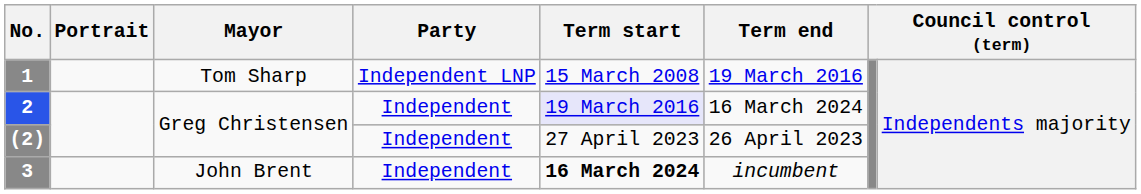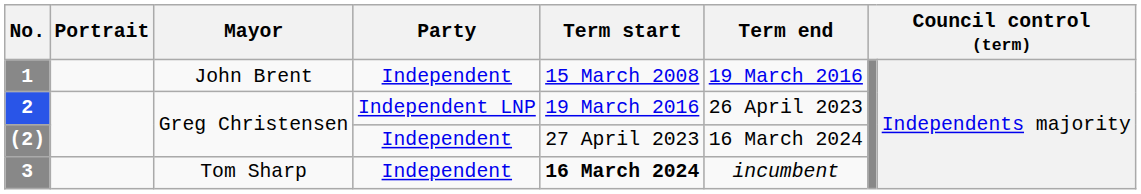1 | Mayor: Tom Sharp -> John Brent
1 | Party: Independent LNP -> Independent
2 | Party: Independent -> Independent LNP
2 | Term start: lavender background -> no background
2 | Term end: 16 March 2024 -> 26 April 2023
(2) | Term end: 26 April 2023 -> 16 March 2024
3 | Mayor: John Brent -> Tom Sharp
